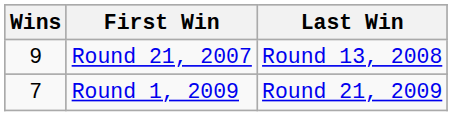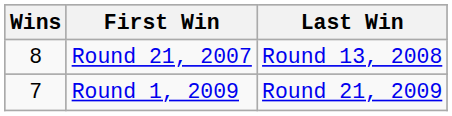Round 21, 2007 | Wins: 9 -> 8
